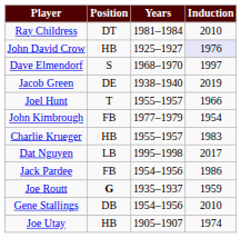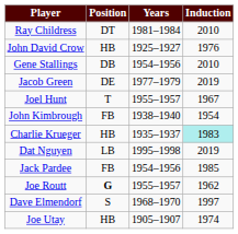John David Crow | Induction: lavender background -> no background
rows swapped: Dave Elmendorf <-> Gene Stallings
Jacob Green | Years: 1938–1940 -> 1977–1979
Joel Hunt | Induction: 1966 -> 1967
John Kimbrough | Years: 1977–1979 -> 1938–1940
Charlie Krueger | Years: 1955–1957 -> 1935–1937
Charlie Krueger | Induction: no background -> paleturquoise background
Dat Nguyen | Induction: 2017 -> 2019
Jack Pardee | Induction: 1986 -> 1985
Joe Routt | Years: 1935–1937 -> 1955–1957
Joe Routt | Induction: 1959 -> 1962
